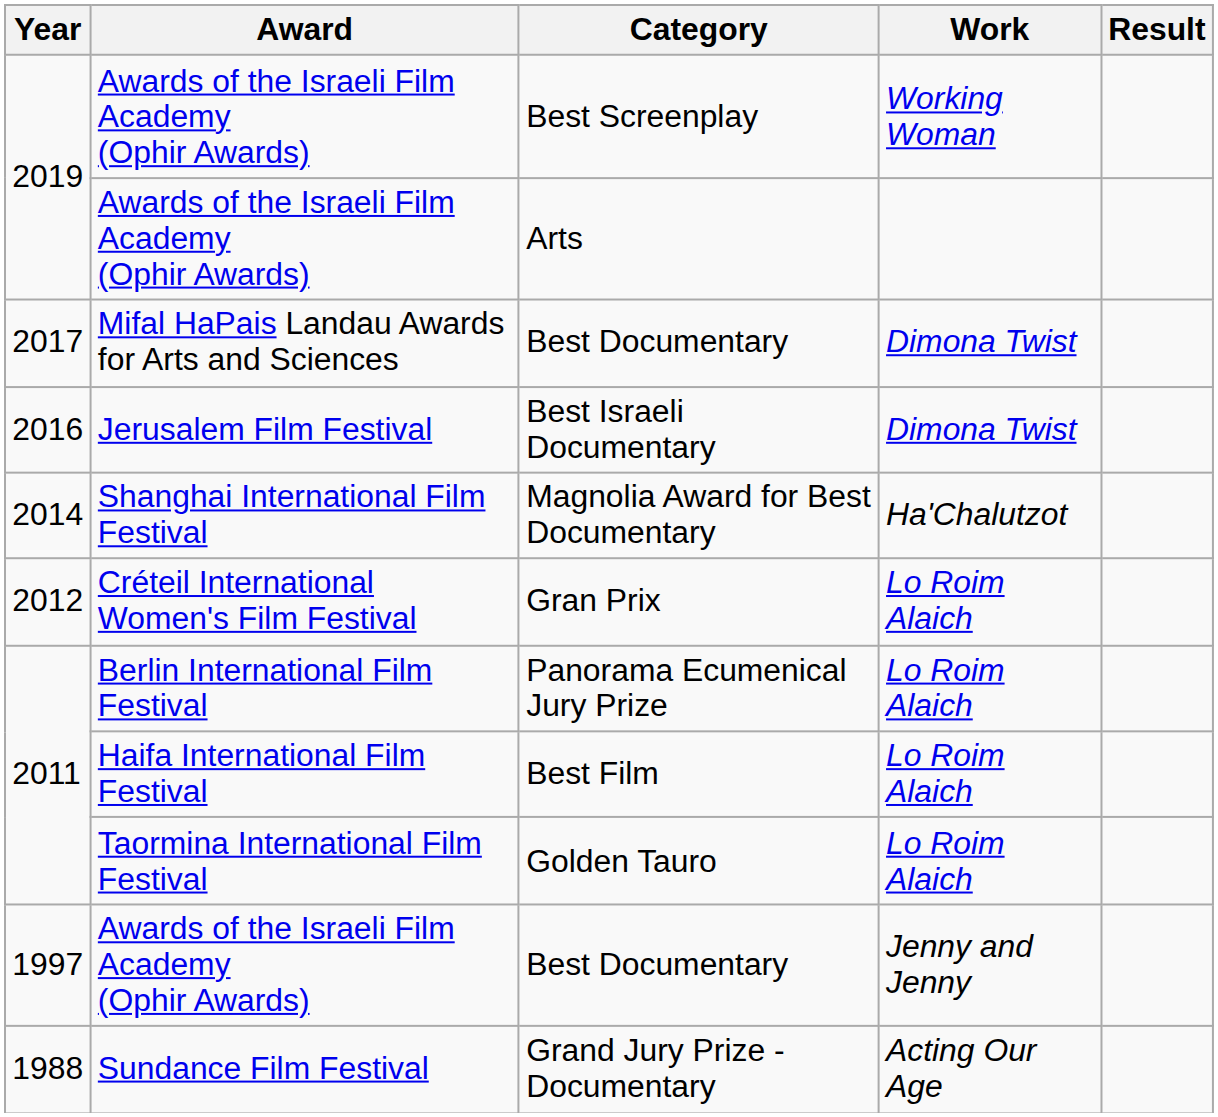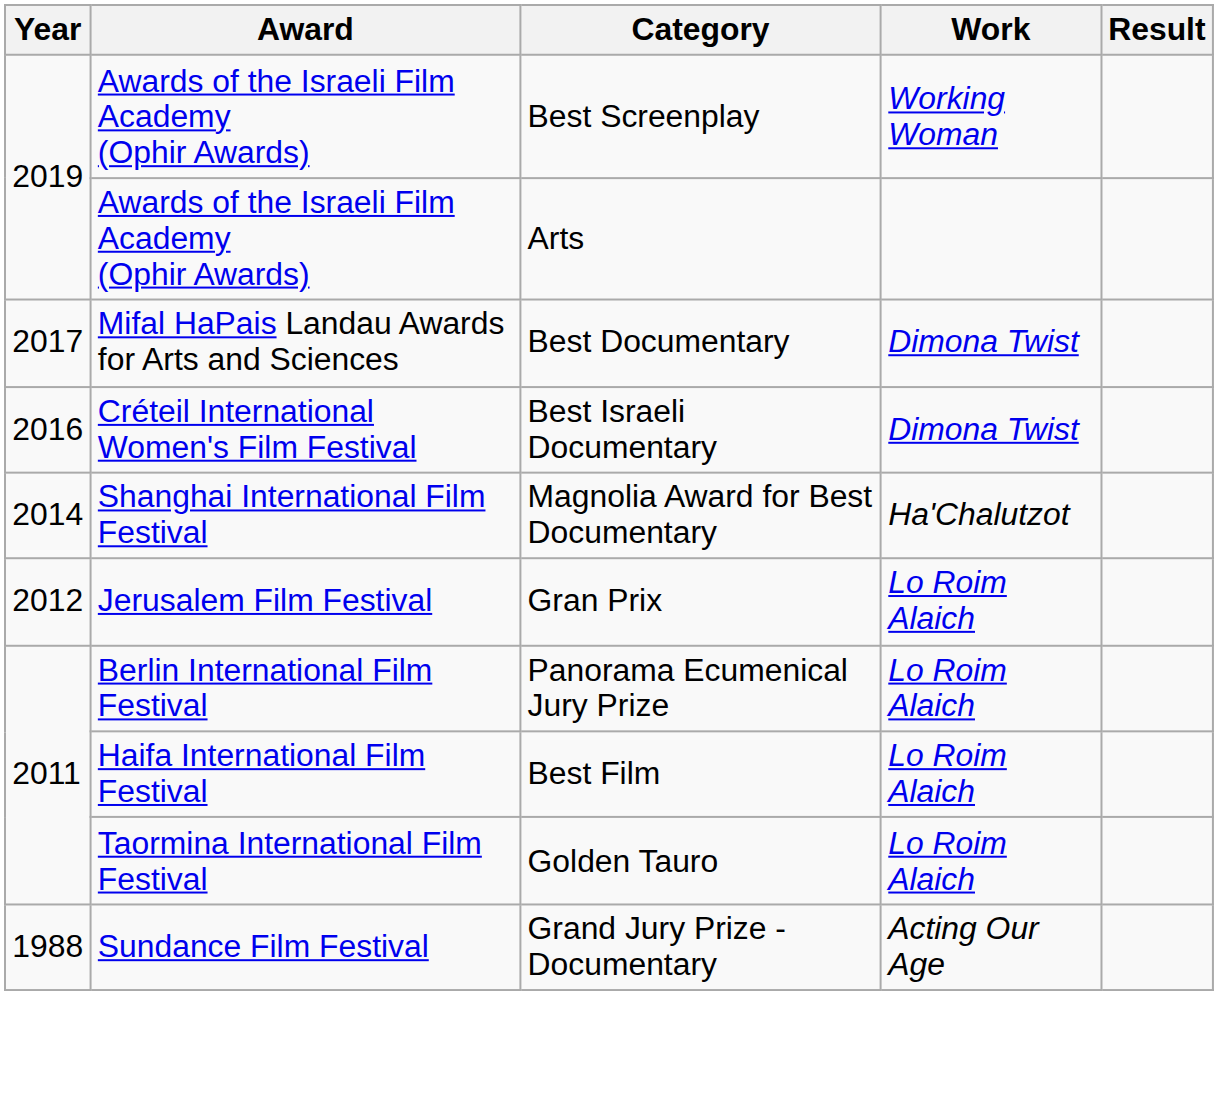Best Israeli Documentary | Award: Jerusalem Film Festival -> Créteil International Women's Film Festival
Gran Prix | Award: Créteil International Women's Film Festival -> Jerusalem Film Festival
- row: 1997 | Awards of the Israeli Film Academy (Ophir Awards) | Best Documentary | Jenny and Jenny
